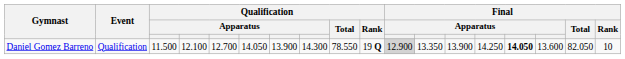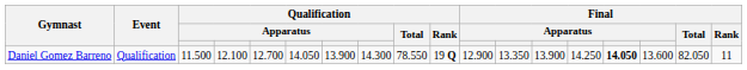Daniel Gomez Barreno | column 11: lightgrey background -> no background
Daniel Gomez Barreno | Final / Rank: 10 -> 11
